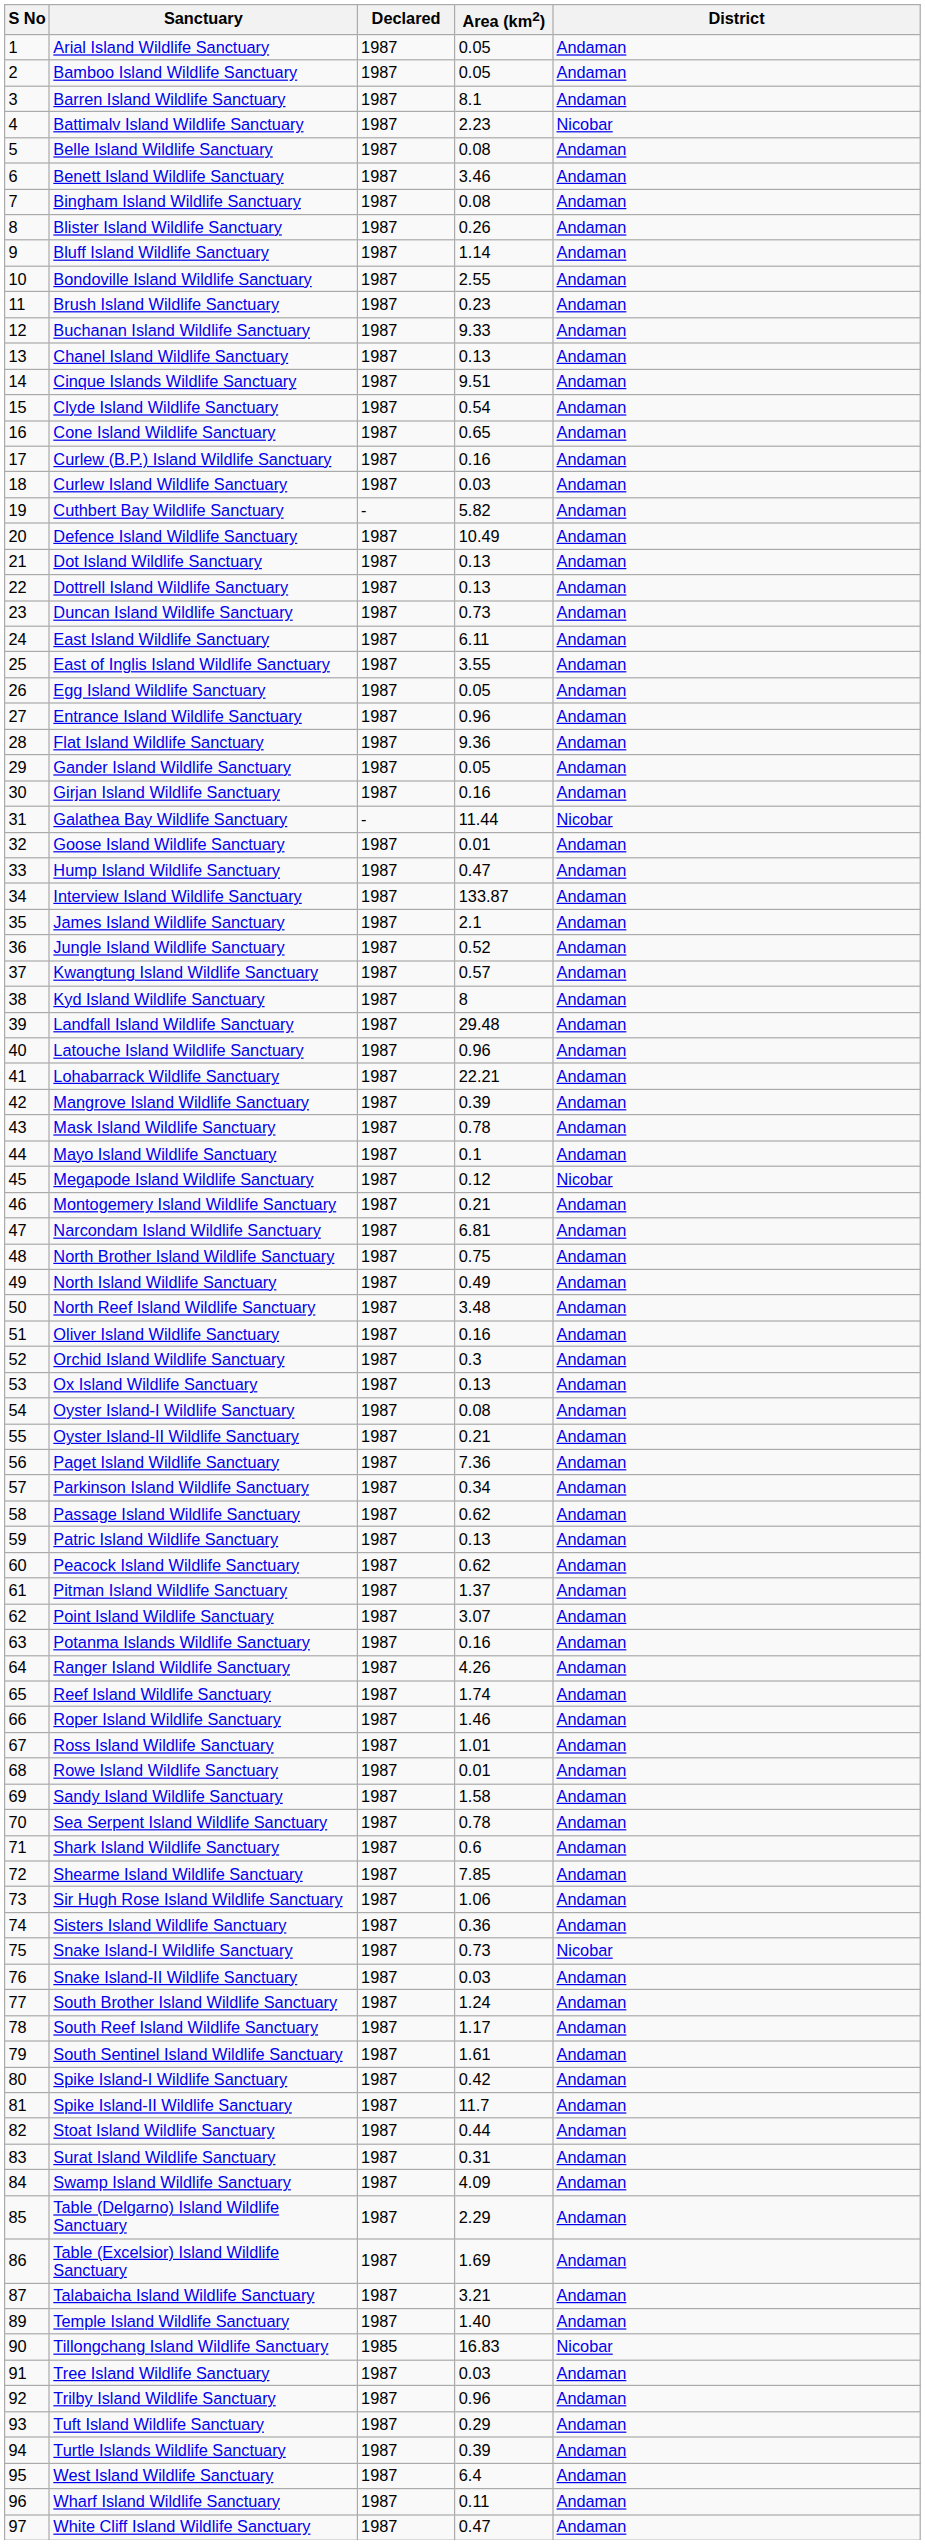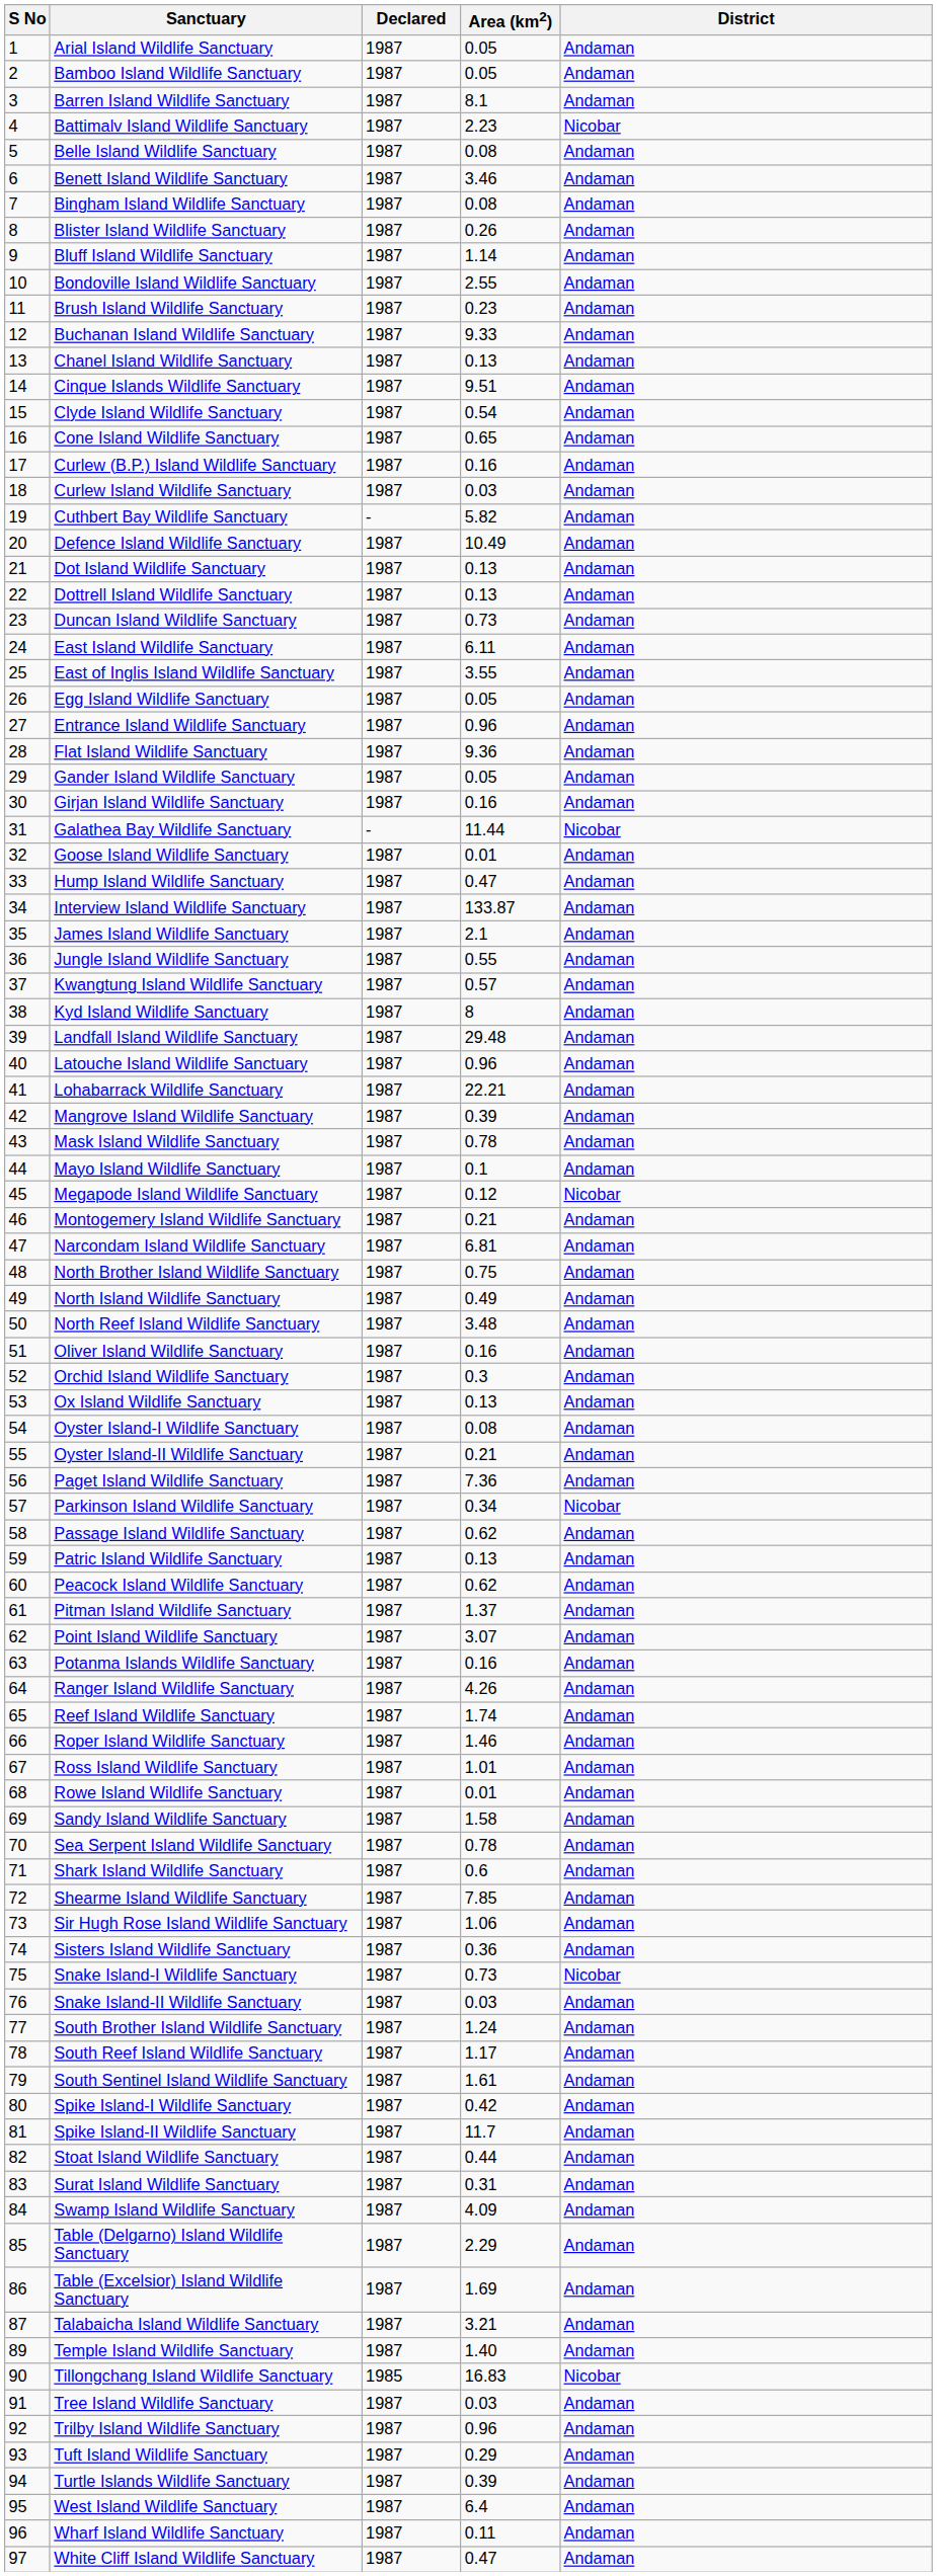Jungle Island Wildlife Sanctuary | Area (km2): 0.52 -> 0.55
Parkinson Island Wildlife Sanctuary | District: Andaman -> Nicobar
